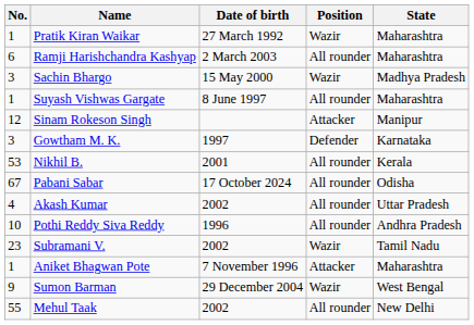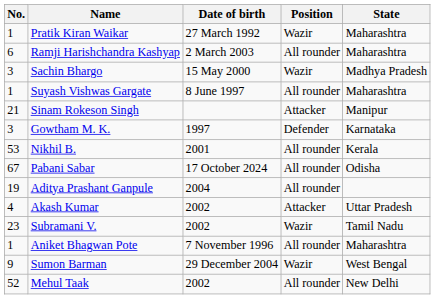Sinam Rokeson Singh | No.: 12 -> 21
+ row: 19 | Aditya Prashant Ganpule | 2004 | All rounder
Akash Kumar | Position: All rounder -> Attacker
- row: 10 | Pothi Reddy Siva Reddy | 1996 | All rounder | Andhra Pradesh
Aniket Bhagwan Pote | Position: Attacker -> All rounder
Mehul Taak | No.: 55 -> 52
